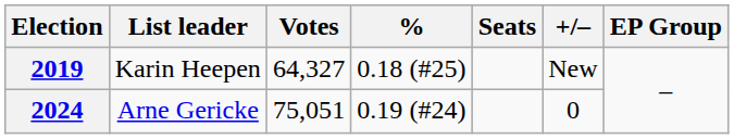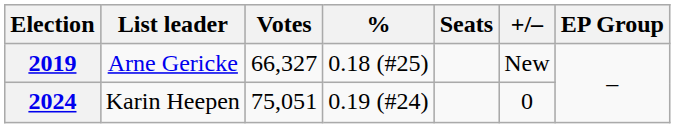2019 | List leader: Karin Heepen -> Arne Gericke
2019 | Votes: 64,327 -> 66,327
2024 | List leader: Arne Gericke -> Karin Heepen
